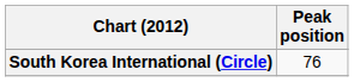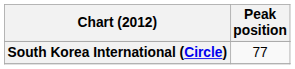South Korea International (Circle) | Peak position: 76 -> 77
